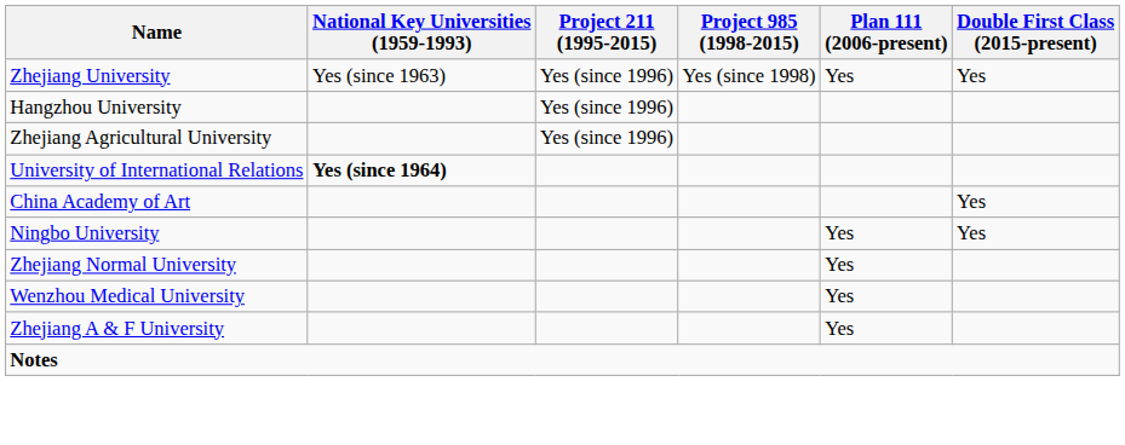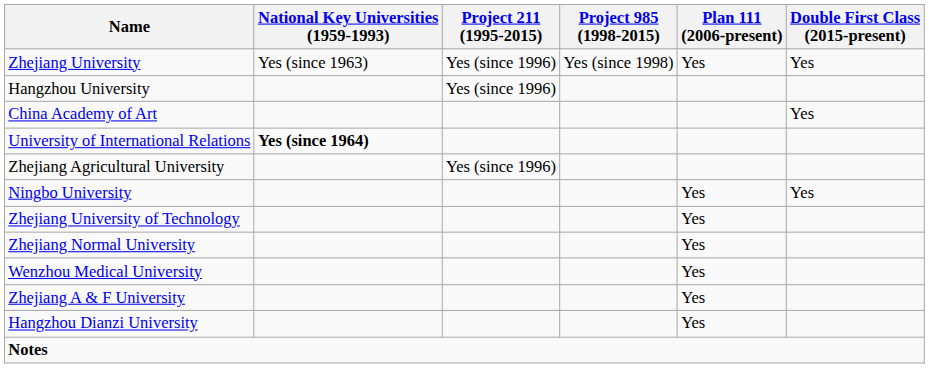rows swapped: Zhejiang Agricultural University <-> China Academy of Art
+ row: Zhejiang University of Technology | Yes
+ row: Hangzhou Dianzi University | Yes
